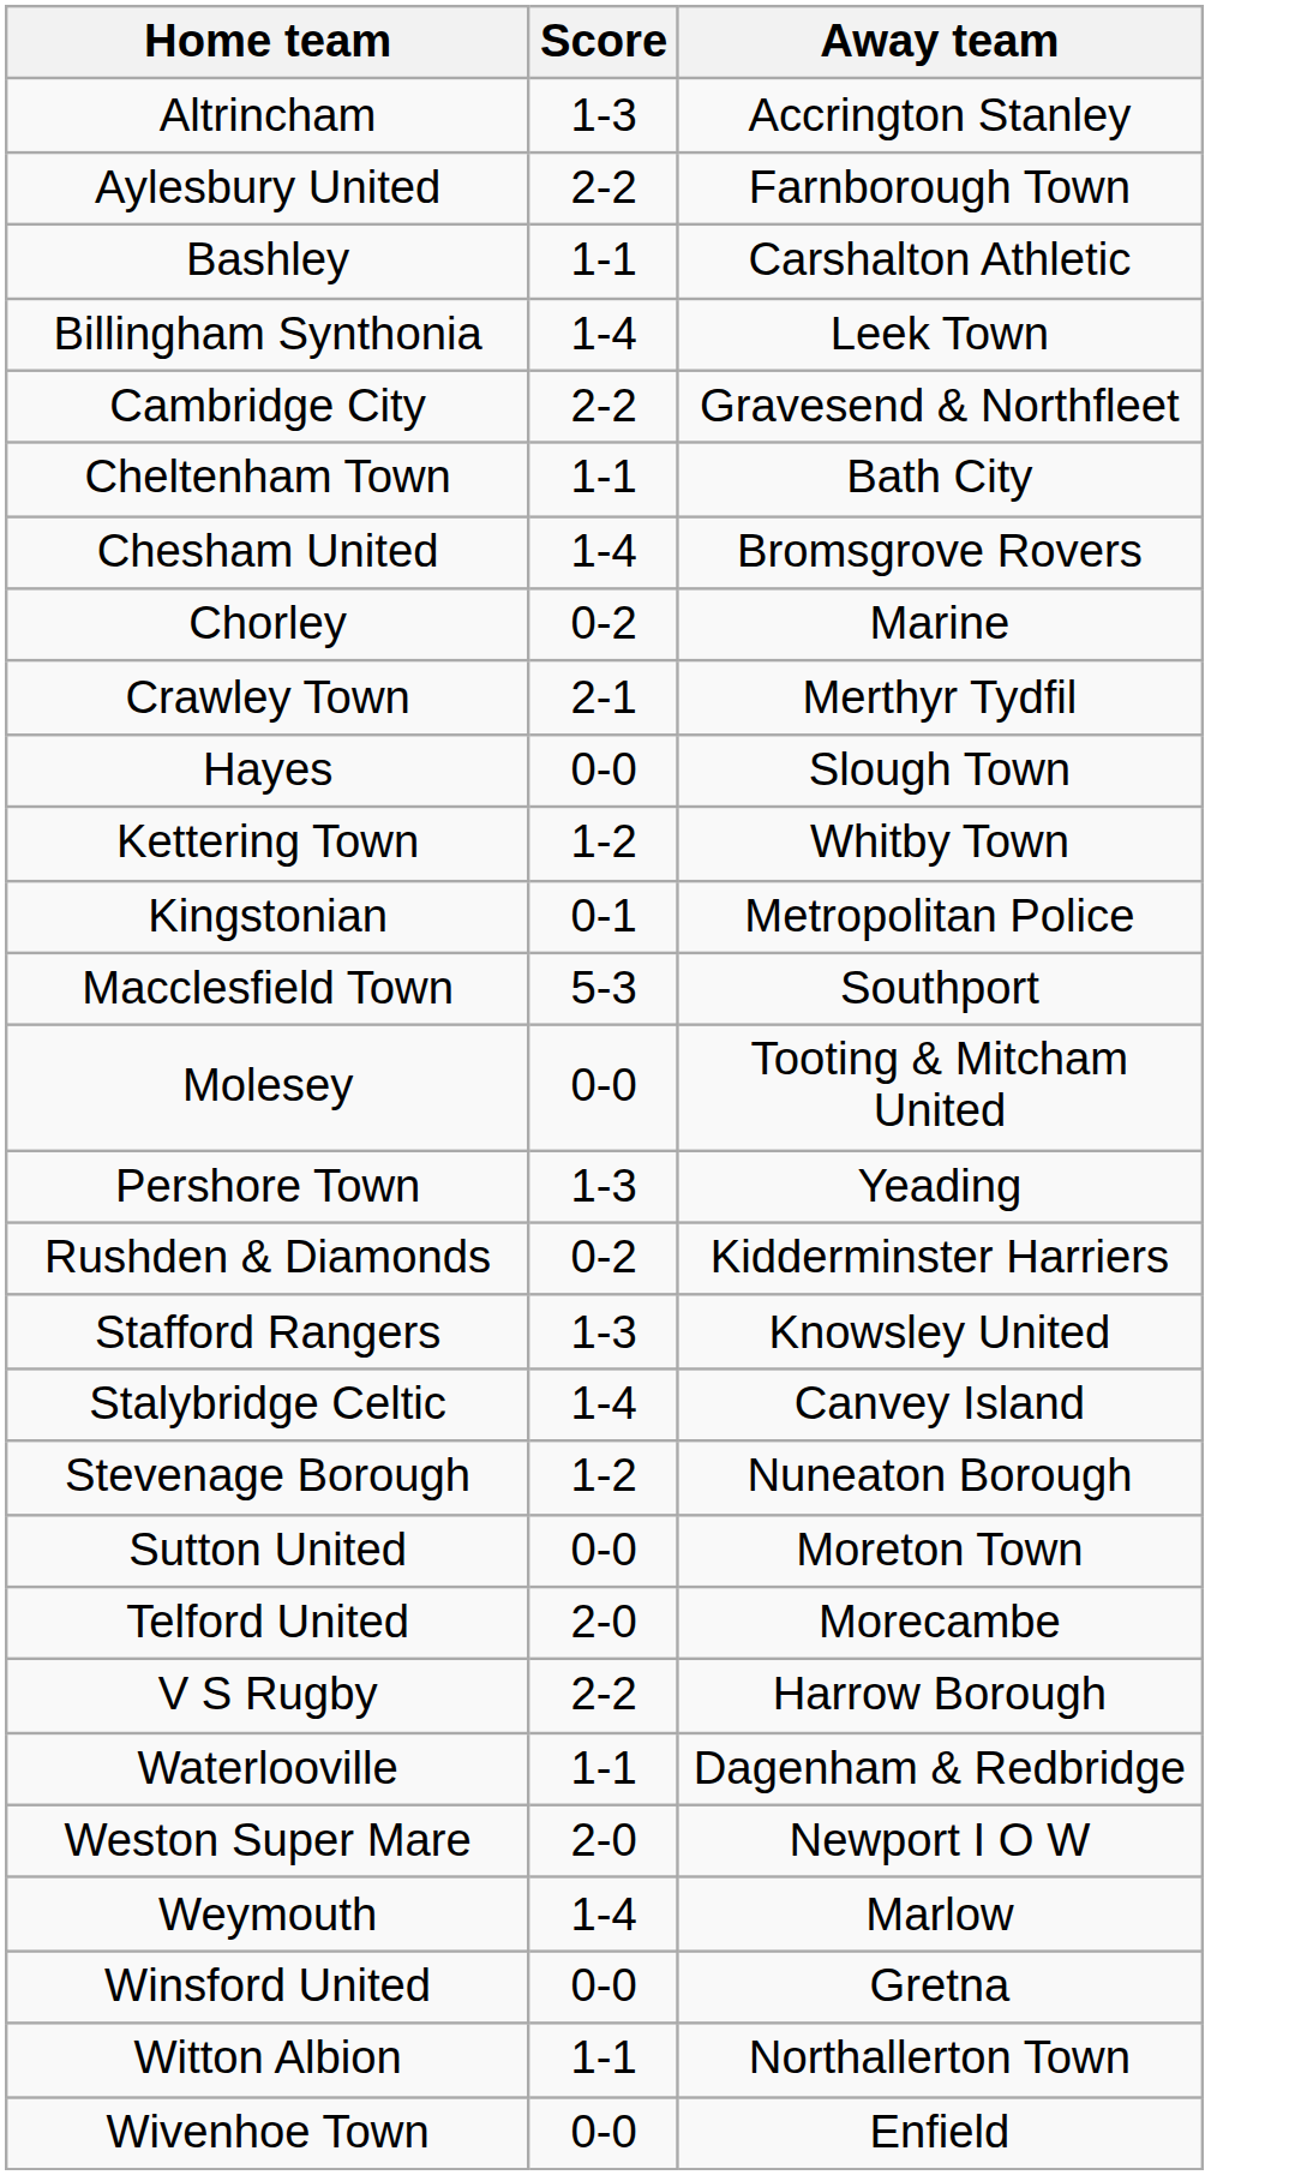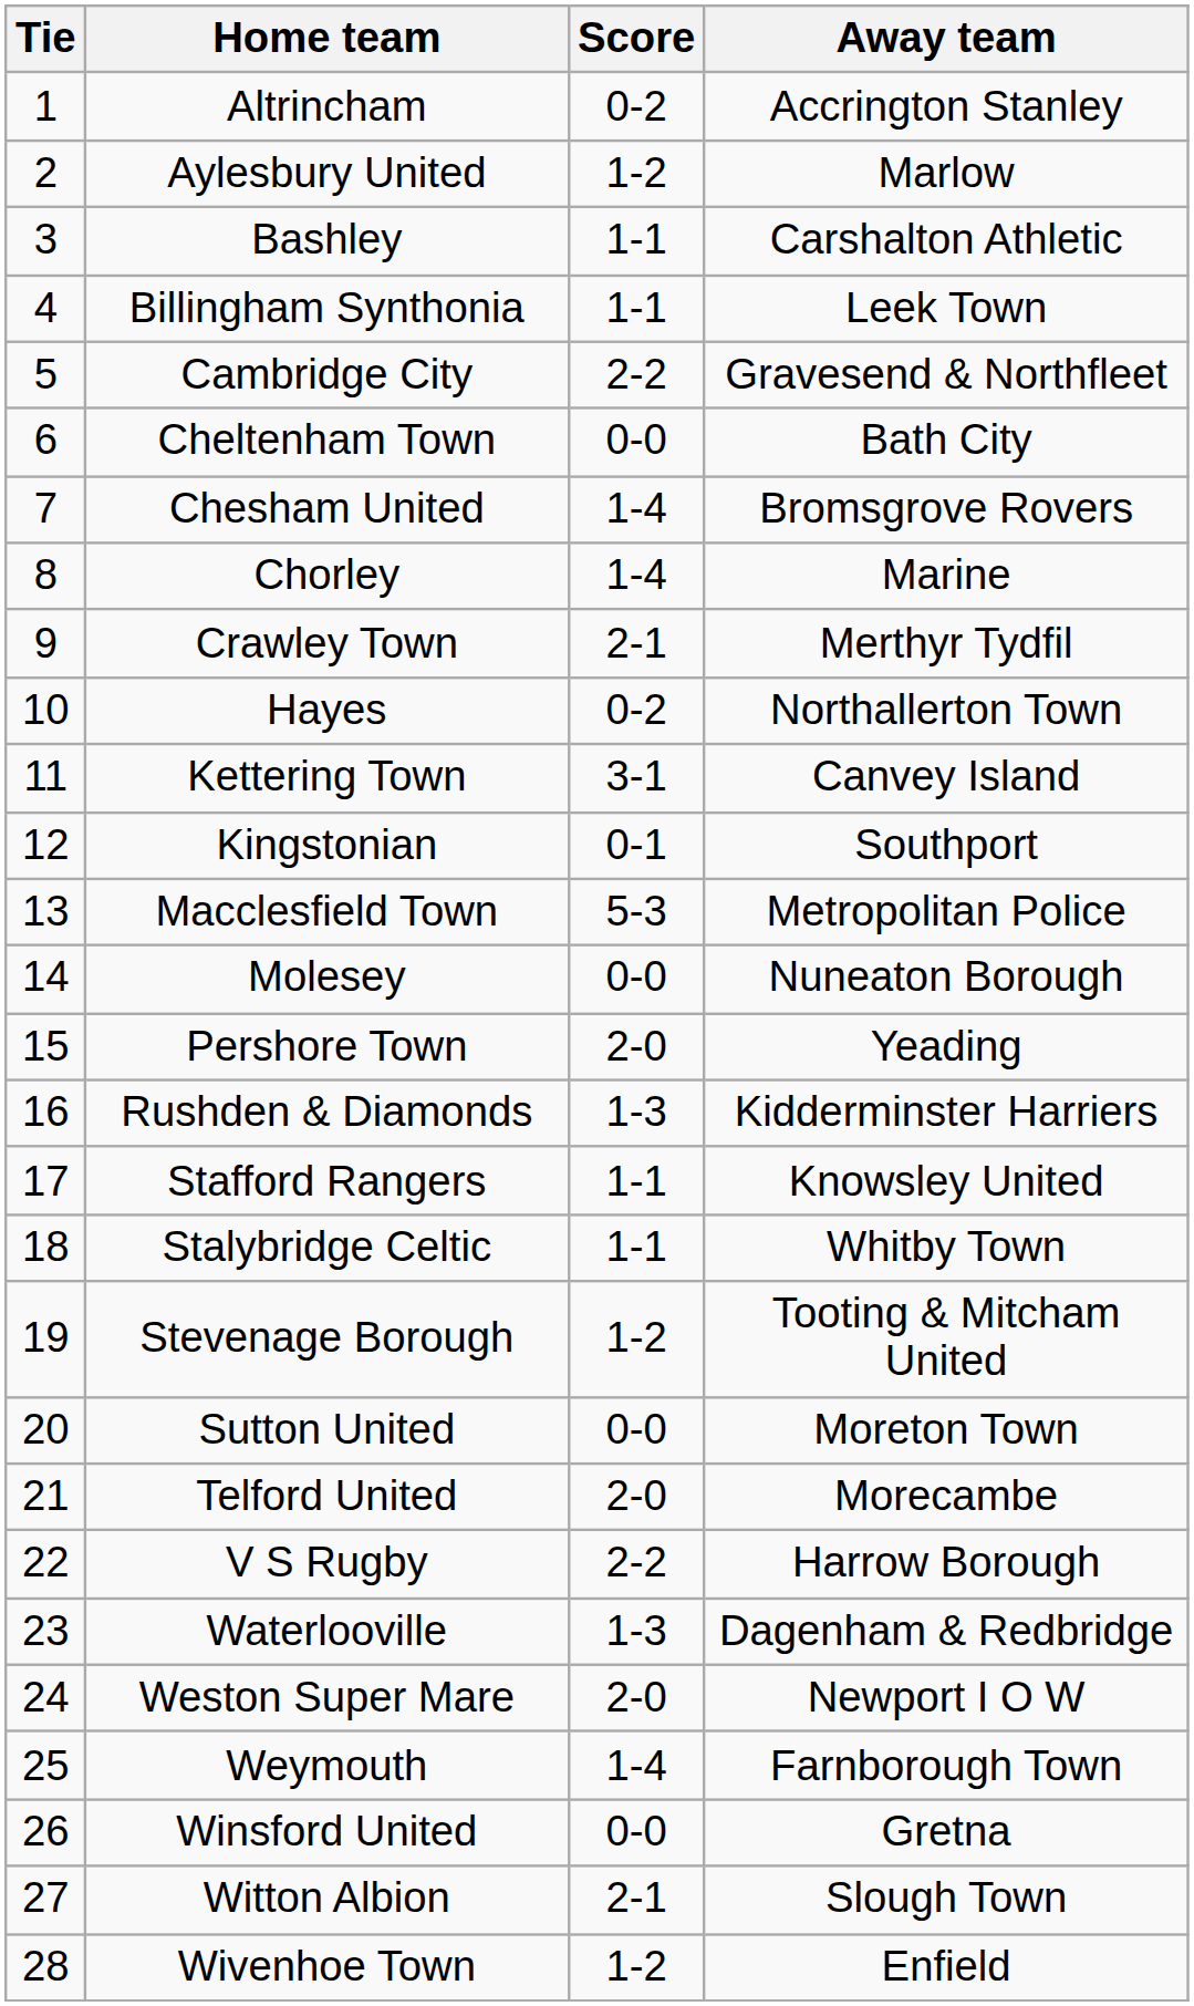+ column: Tie | 1 | 2 | 3 | 4 | 5 | 6 | 7 | 8 | 9 | 10 | 11 | 12 | 13 | 14 | 15 | 16 | 17 | 18 | 19 | 20 | 21 | 22 | 23 | 24 | 25 | 26 | 27 | 28
Altrincham | Score: 1-3 -> 0-2
Aylesbury United | Score: 2-2 -> 1-2
Aylesbury United | Away team: Farnborough Town -> Marlow
Billingham Synthonia | Score: 1-4 -> 1-1
Cheltenham Town | Score: 1-1 -> 0-0
Chorley | Score: 0-2 -> 1-4
Hayes | Score: 0-0 -> 0-2
Hayes | Away team: Slough Town -> Northallerton Town
Kettering Town | Score: 1-2 -> 3-1
Kettering Town | Away team: Whitby Town -> Canvey Island
Kingstonian | Away team: Metropolitan Police -> Southport
Macclesfield Town | Away team: Southport -> Metropolitan Police
Molesey | Away team: Tooting & Mitcham United -> Nuneaton Borough
Pershore Town | Score: 1-3 -> 2-0
Rushden & Diamonds | Score: 0-2 -> 1-3
Stafford Rangers | Score: 1-3 -> 1-1
Stalybridge Celtic | Score: 1-4 -> 1-1
Stalybridge Celtic | Away team: Canvey Island -> Whitby Town
Stevenage Borough | Away team: Nuneaton Borough -> Tooting & Mitcham United
Waterlooville | Score: 1-1 -> 1-3
Weymouth | Away team: Marlow -> Farnborough Town
Witton Albion | Score: 1-1 -> 2-1
Witton Albion | Away team: Northallerton Town -> Slough Town
Wivenhoe Town | Score: 0-0 -> 1-2
